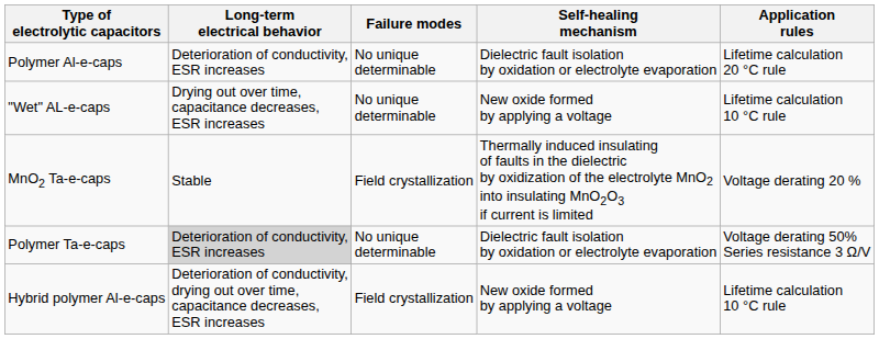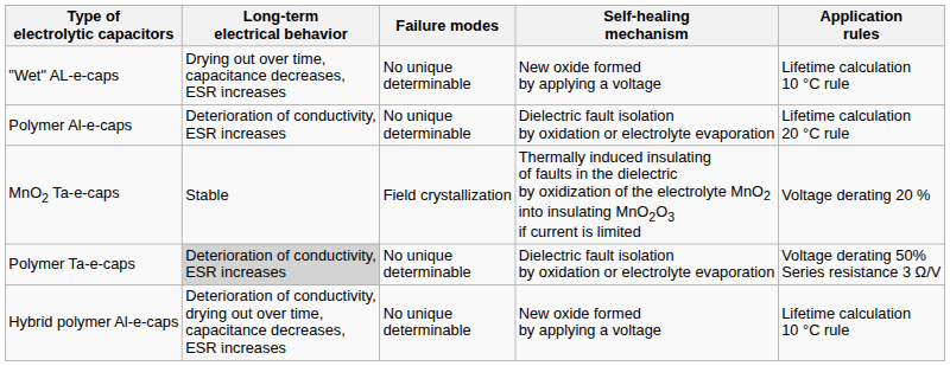rows swapped: "Wet" AL-e-caps <-> Polymer Al-e-caps
Hybrid polymer Al-e-caps | Failure modes: Field crystallization -> No unique determinable
